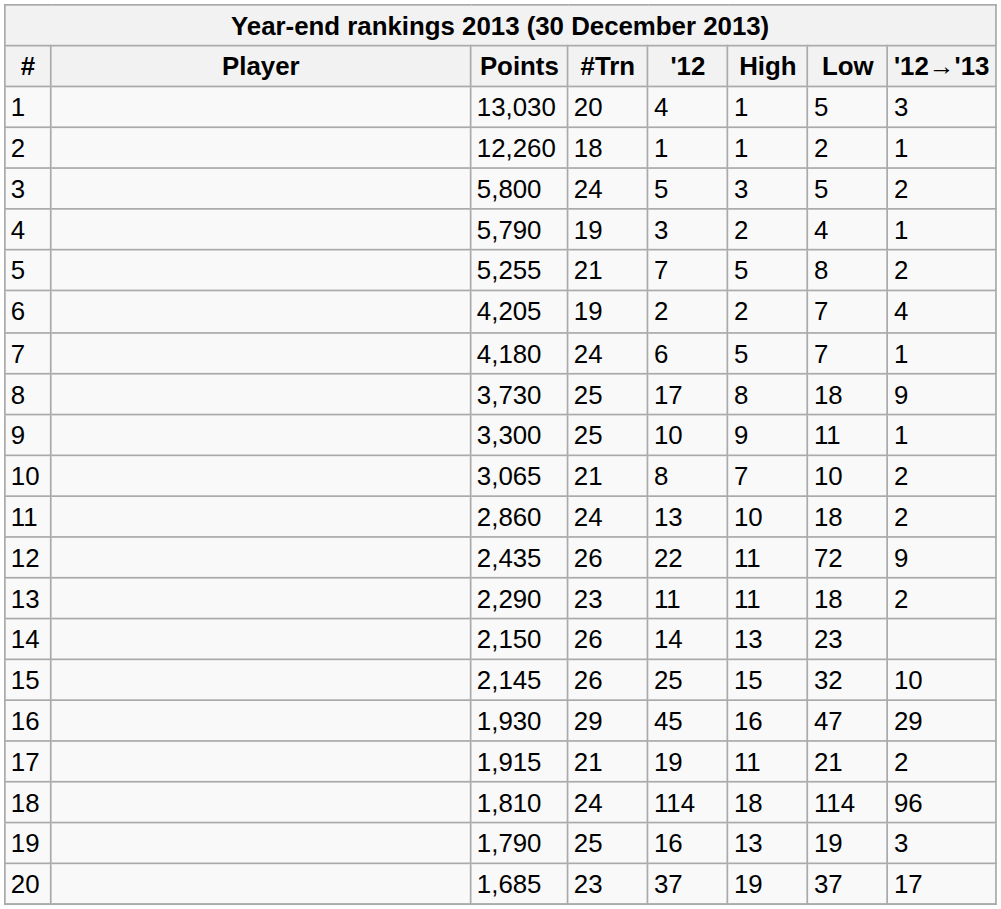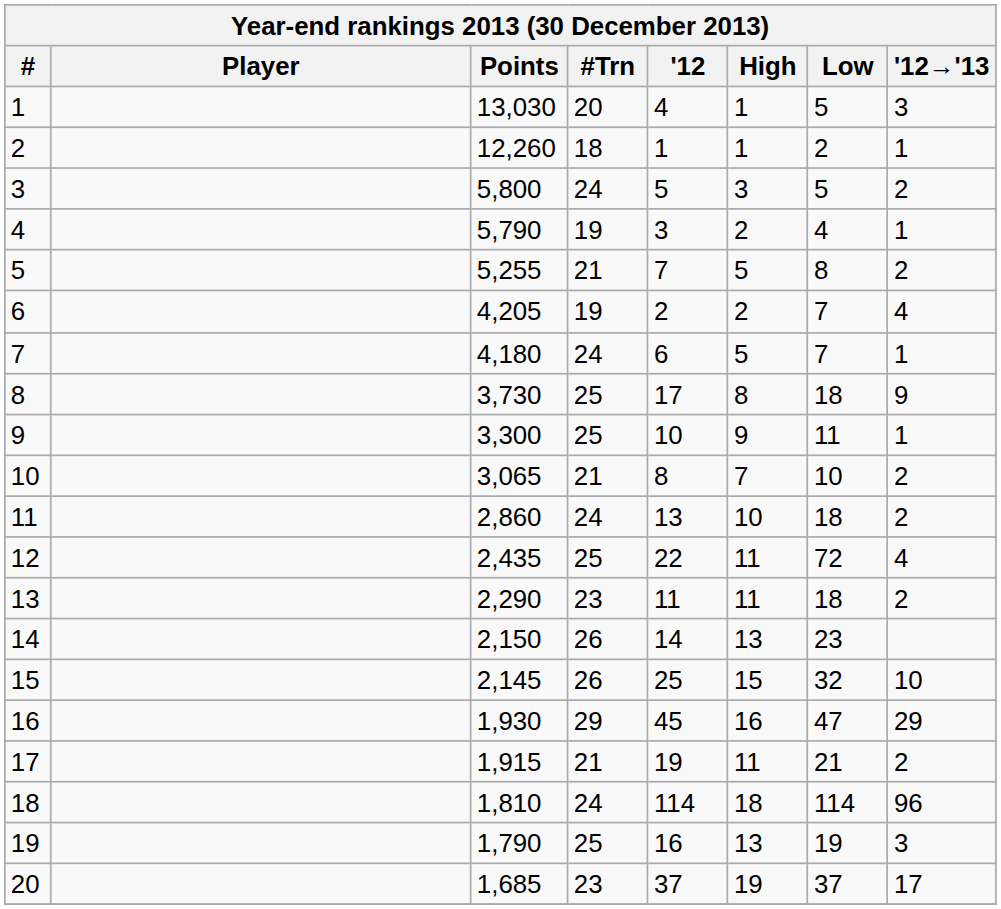12 | #Trn: 26 -> 25
12 | '12→'13: 9 -> 4
